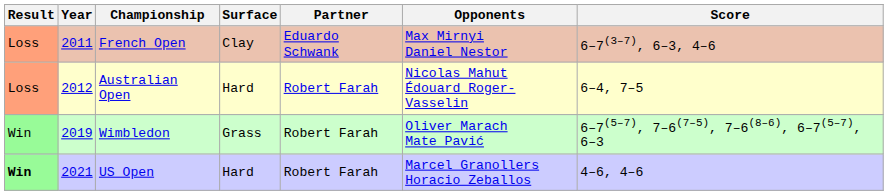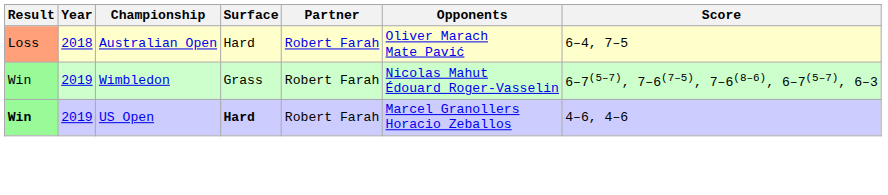- row: Loss | 2011 | French Open | Clay | Eduardo Schwank | Max Mirnyi Daniel Nestor | 6–7(3–7), 6–3, 4–6
Australian Open | Year: 2012 -> 2018
Australian Open | Opponents: Nicolas Mahut Édouard Roger-Vasselin -> Oliver Marach Mate Pavić
Wimbledon | Opponents: Oliver Marach Mate Pavić -> Nicolas Mahut Édouard Roger-Vasselin
US Open | Year: 2021 -> 2019
US Open | Surface: normal -> bold
